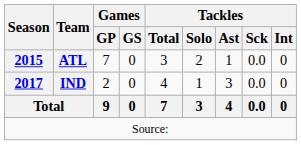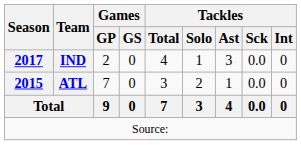rows swapped: ATL <-> IND
